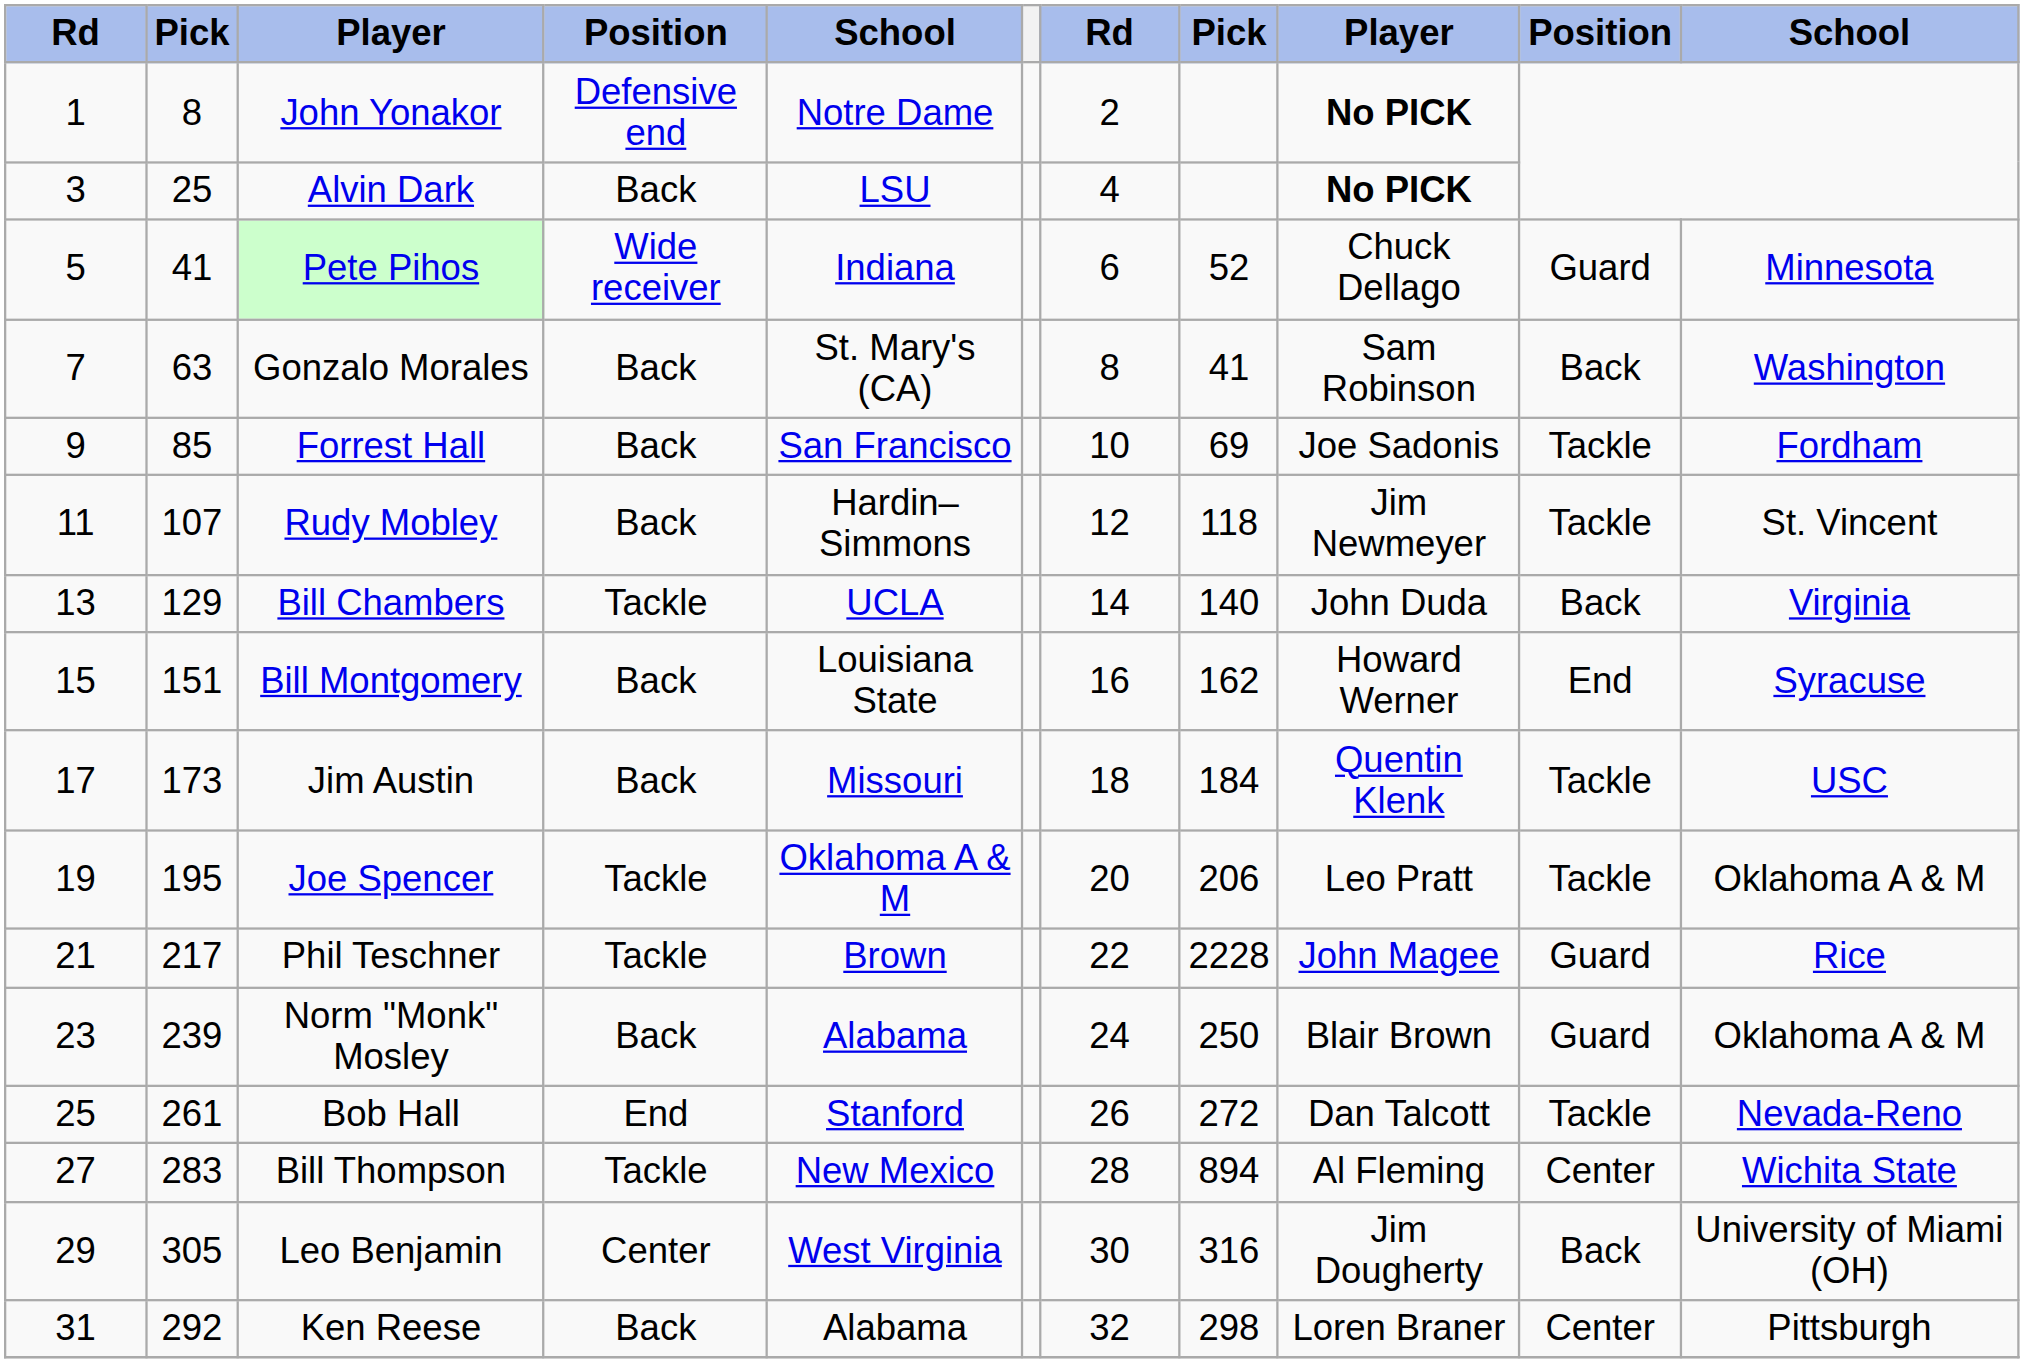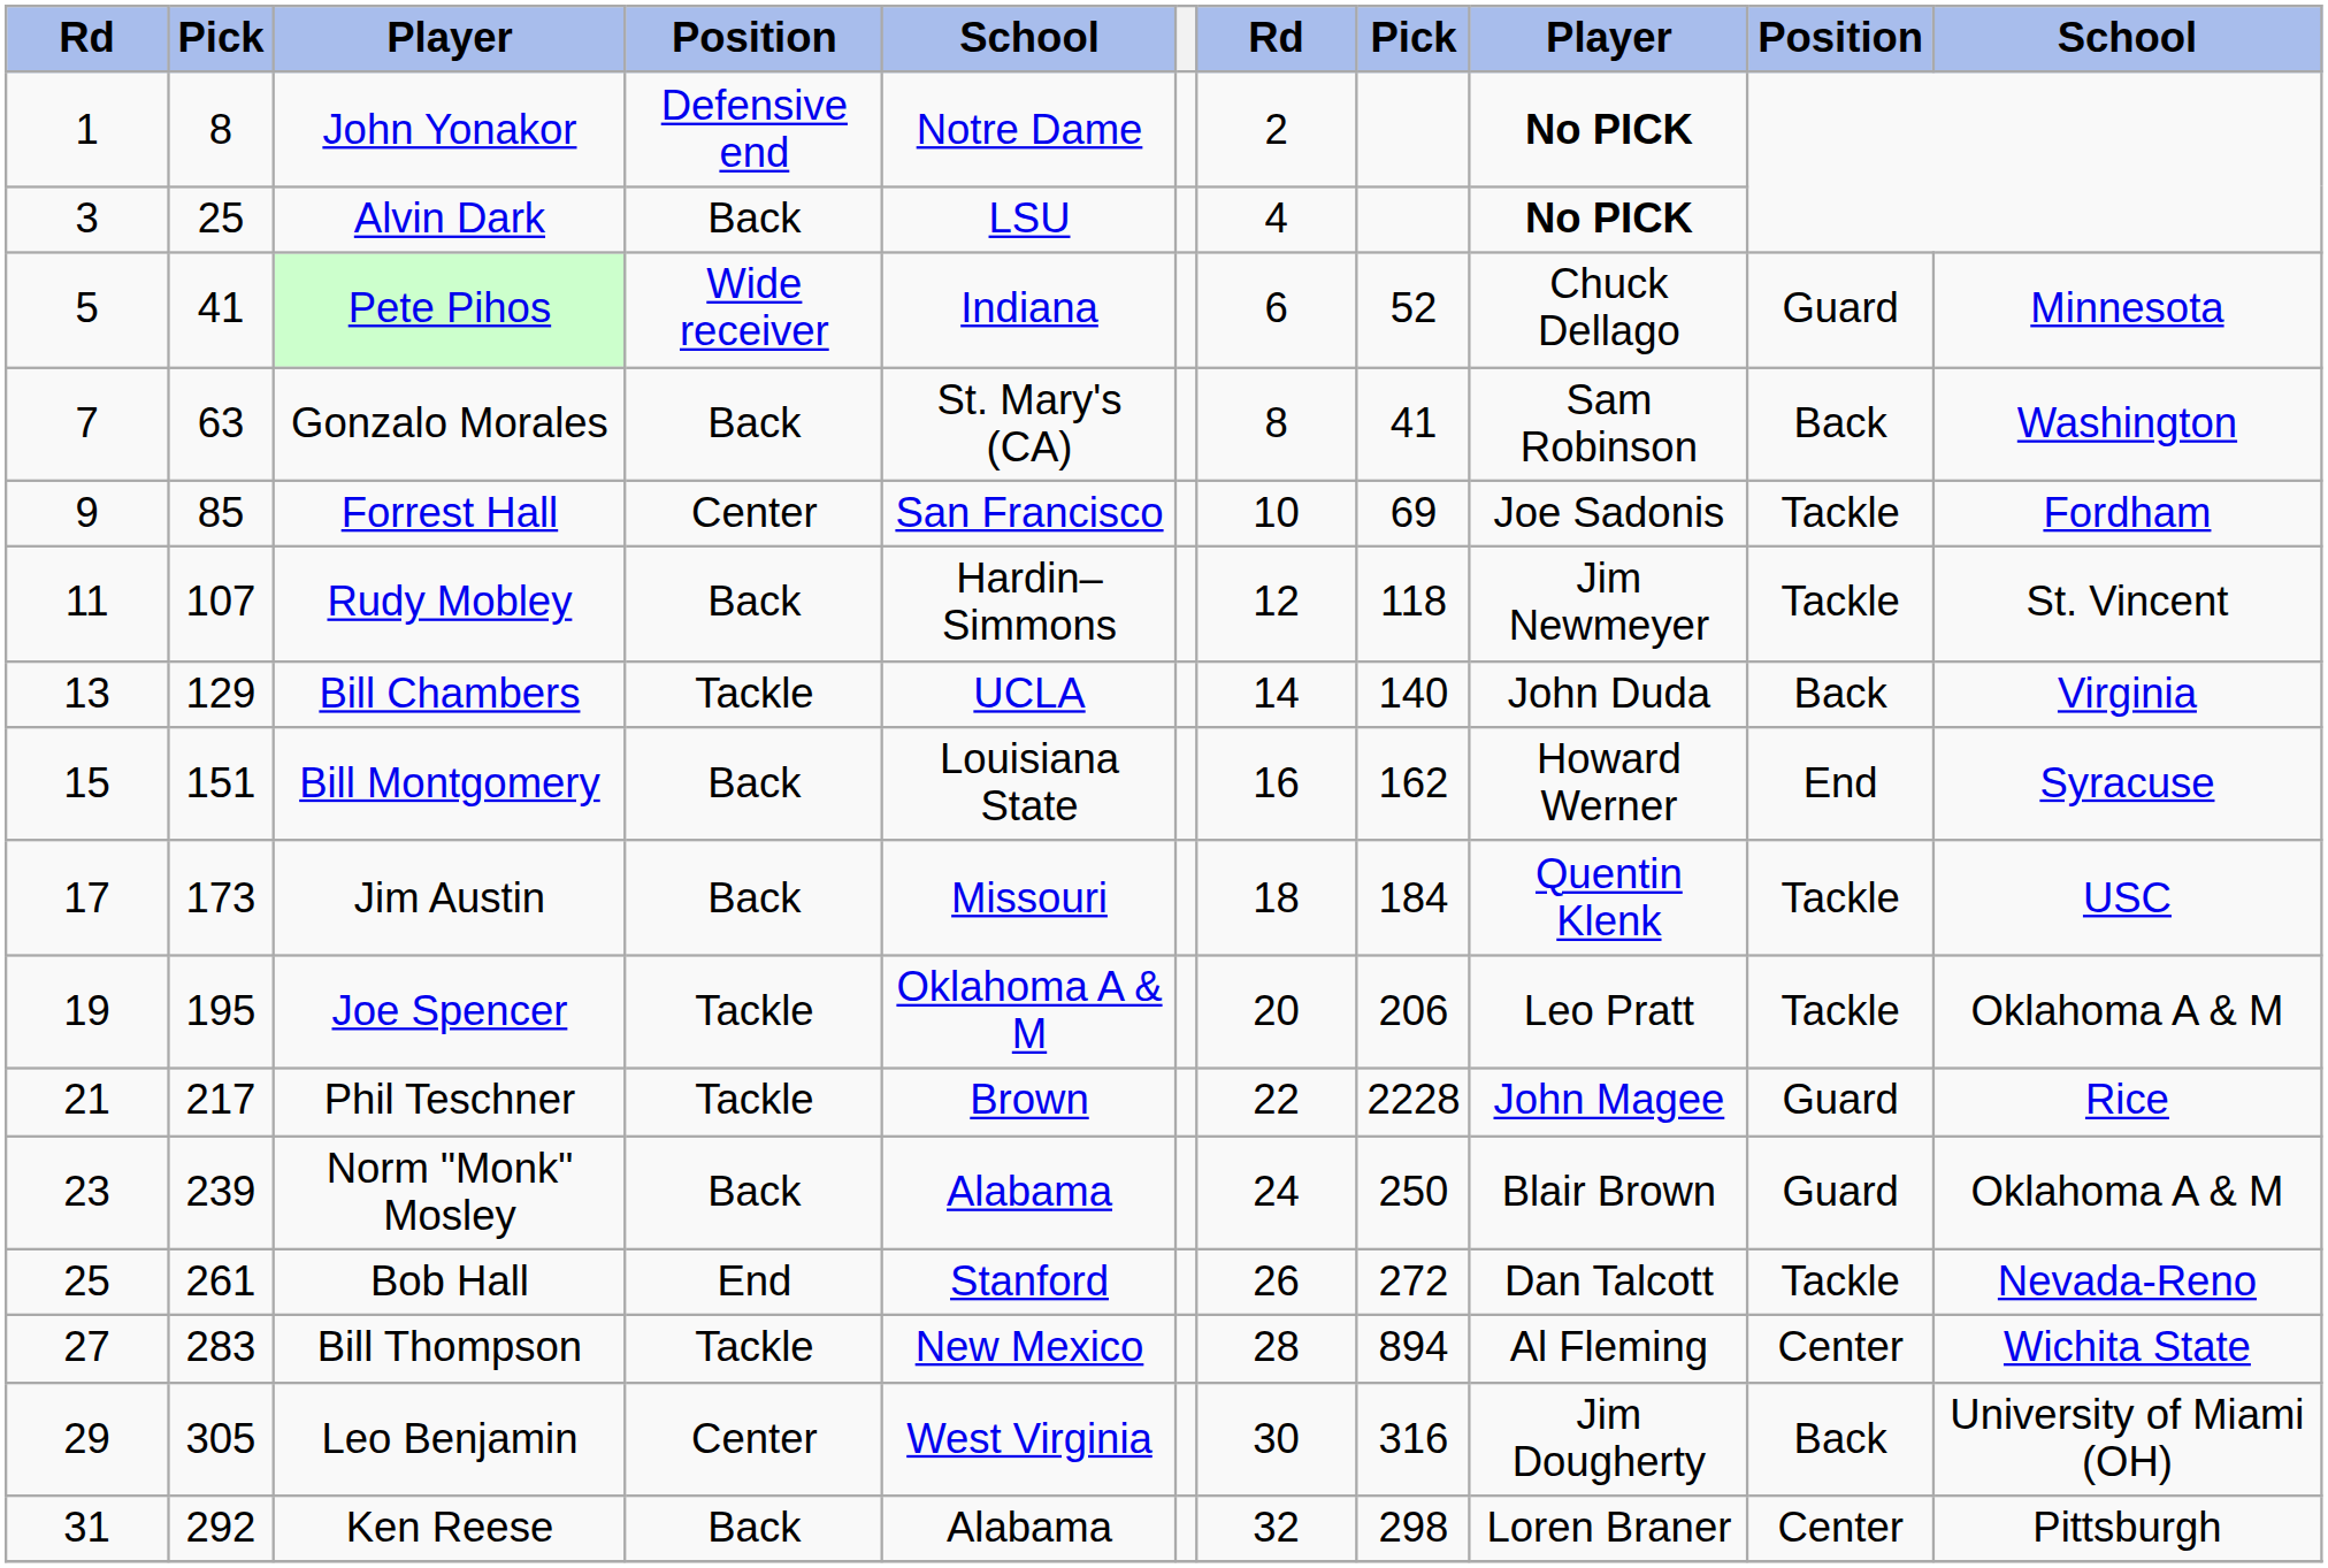Forrest Hall | column 4: Back -> Center
